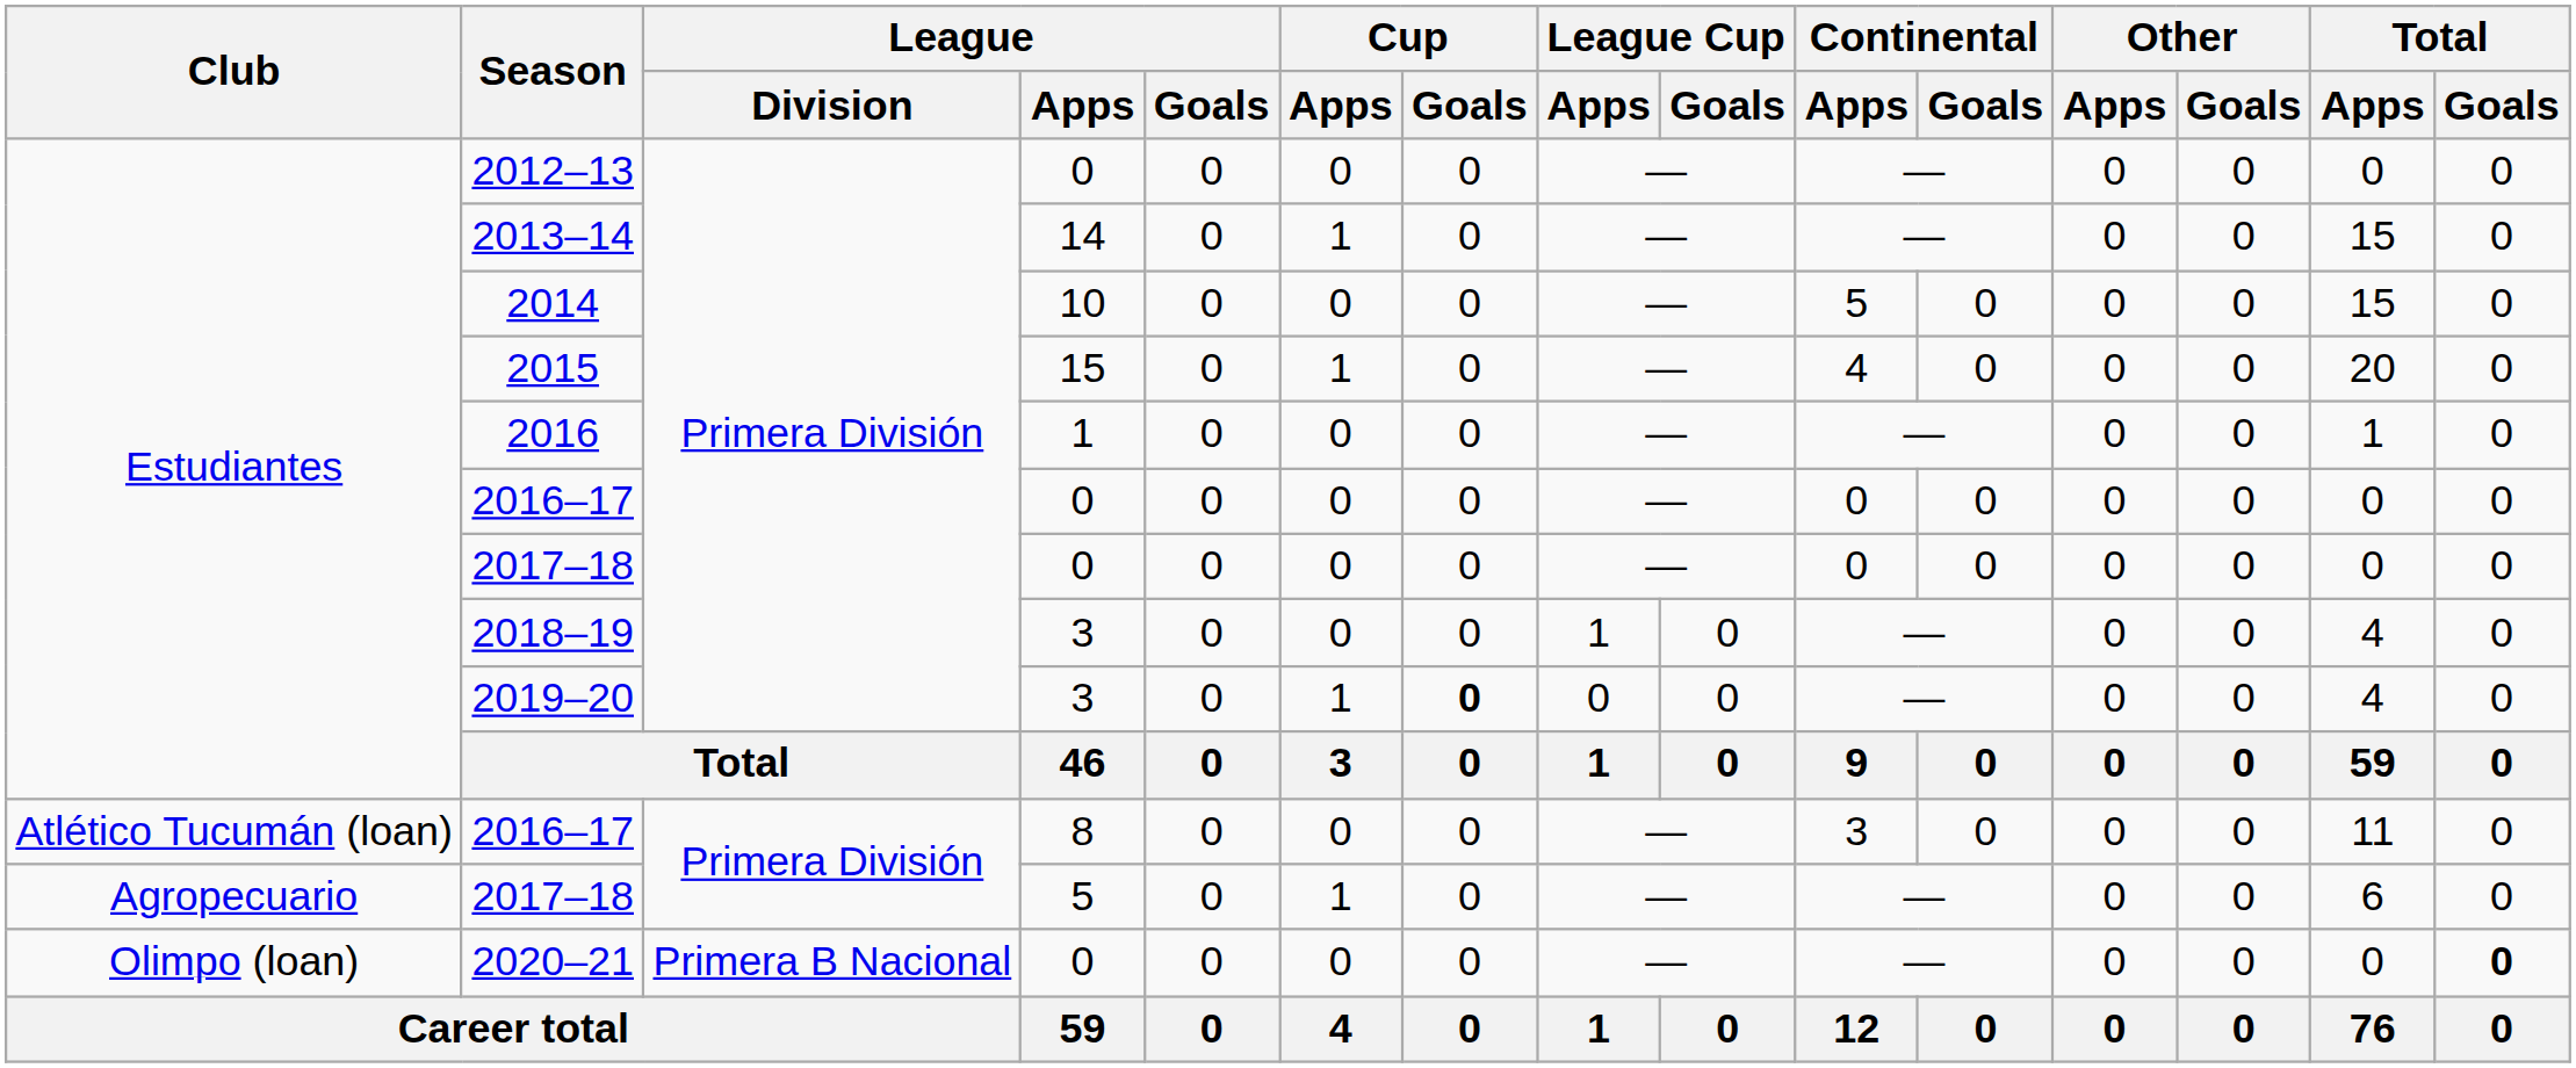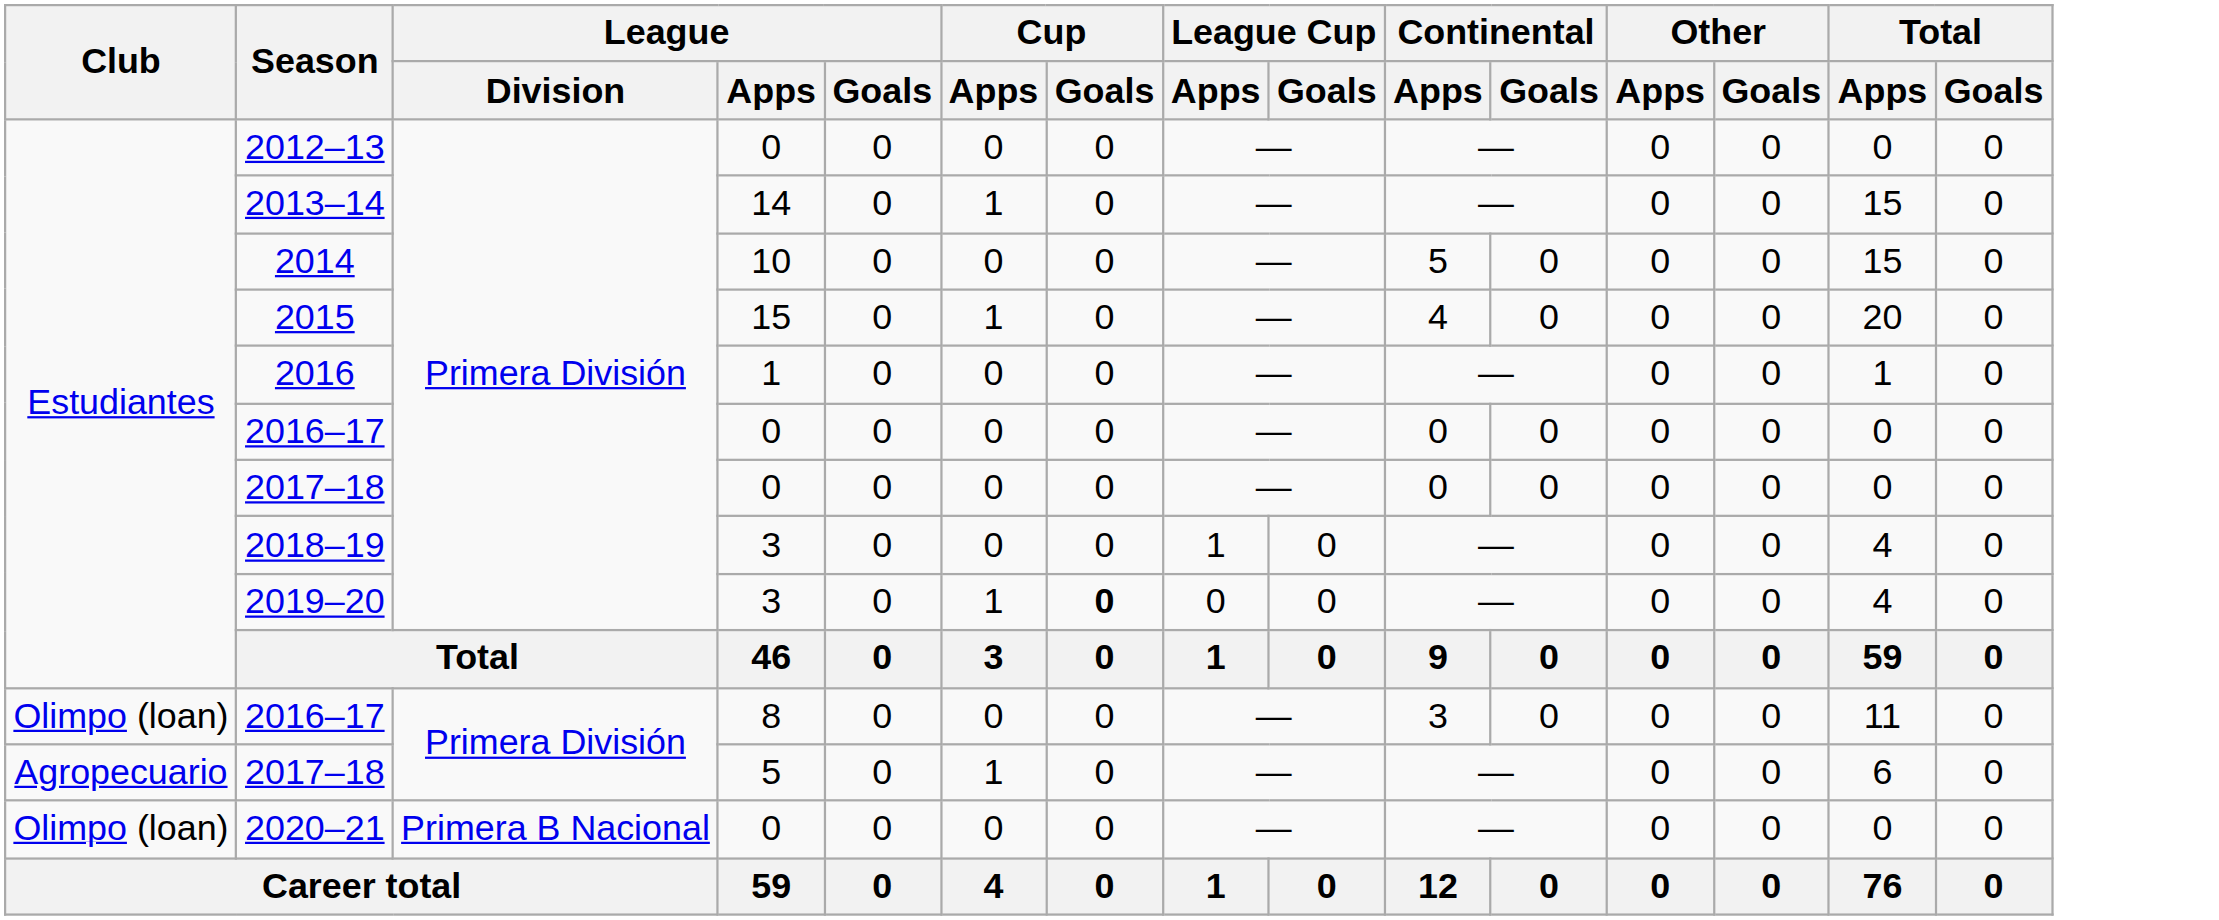2016–17 / 8 | Club: Atlético Tucumán (loan) -> Olimpo (loan)
2020–21 | Total / Goals: bold -> normal
